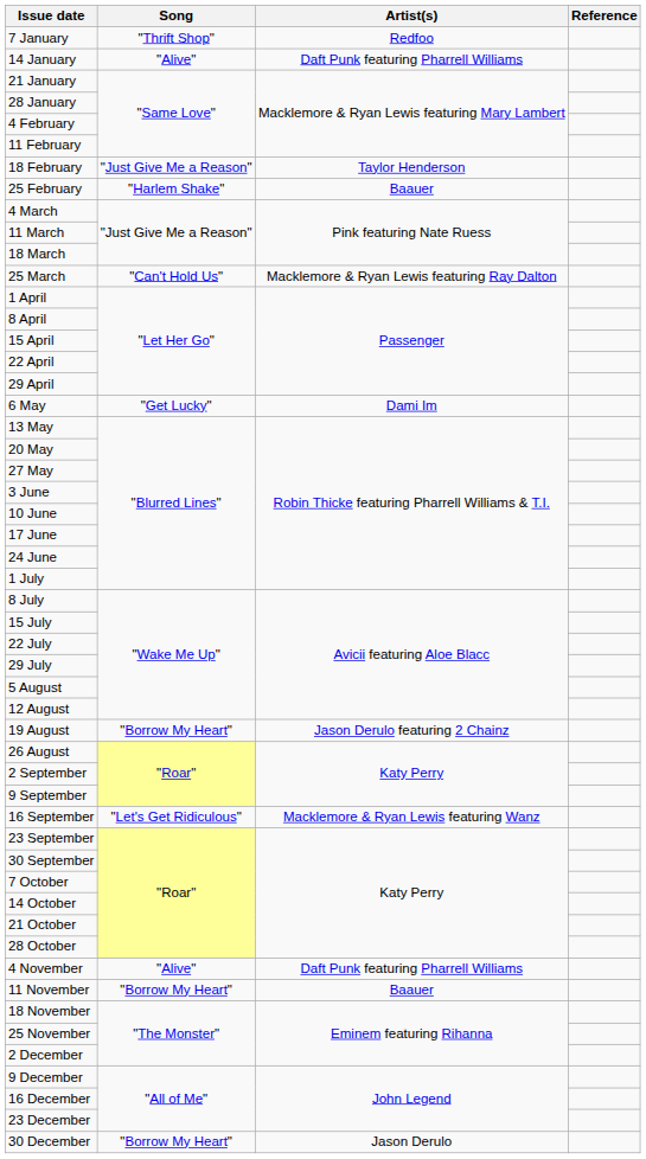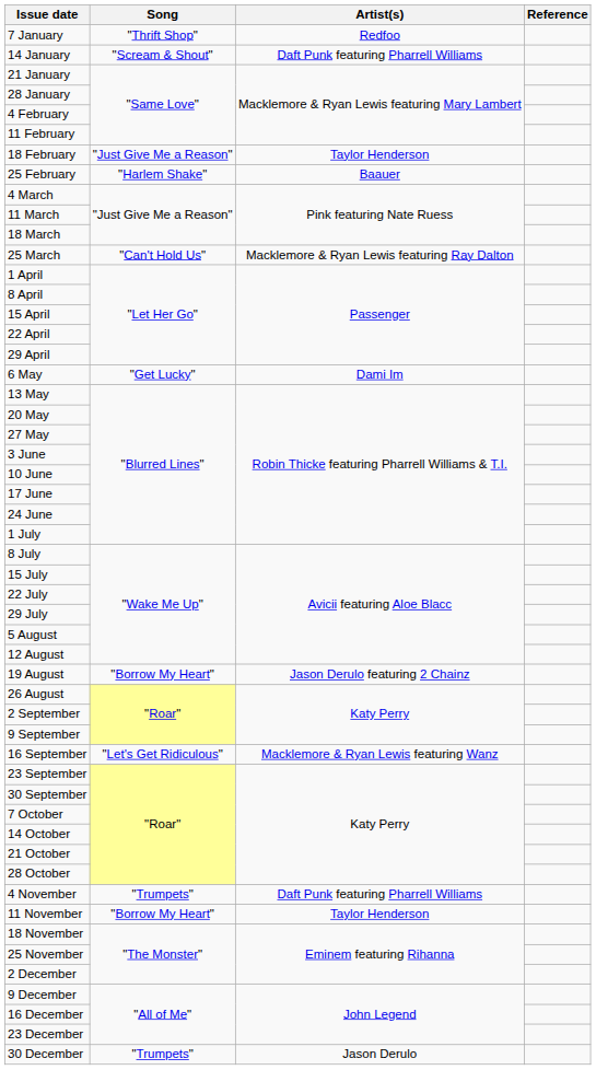14 January | Song: "Alive" -> "Scream & Shout"
4 November | Song: "Alive" -> "Trumpets"
11 November | Artist(s): Baauer -> Taylor Henderson
30 December | Song: "Borrow My Heart" -> "Trumpets"
